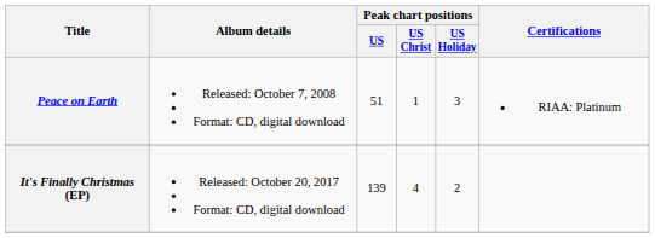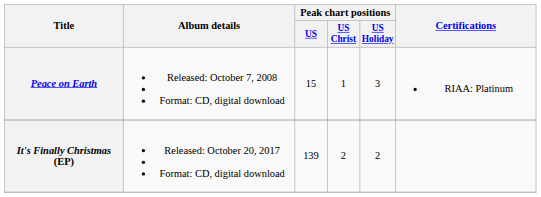Peace on Earth | Peak chart positions / US: 51 -> 15
It's Finally Christmas (EP) | Peak chart positions / US Christ: 4 -> 2
